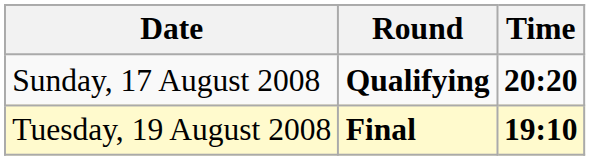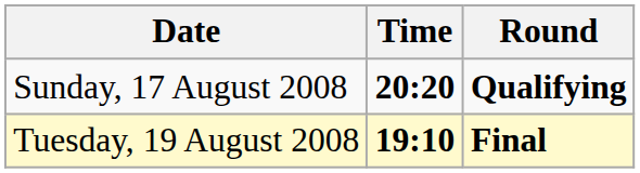columns swapped: Time <-> Round
